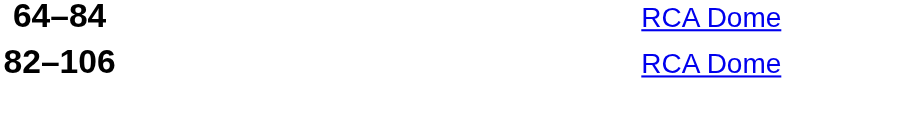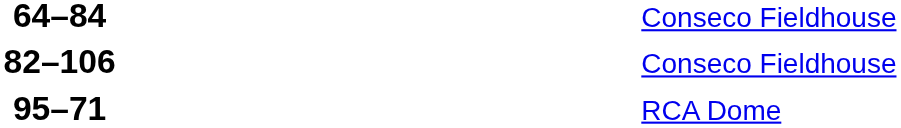64–84 | column 6: RCA Dome -> Conseco Fieldhouse
82–106 | column 6: RCA Dome -> Conseco Fieldhouse
+ row: 95–71 | RCA Dome
